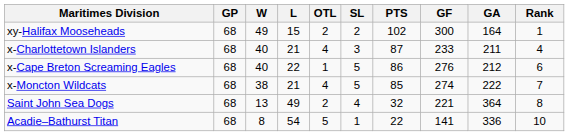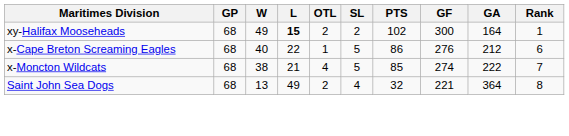xy-Halifax Mooseheads | L: normal -> bold
- row: x-Charlottetown Islanders | 68 | 40 | 21 | 4 | 3 | 87 | 233 | 211 | 4
- row: Acadie–Bathurst Titan | 68 | 8 | 54 | 5 | 1 | 22 | 141 | 336 | 10
